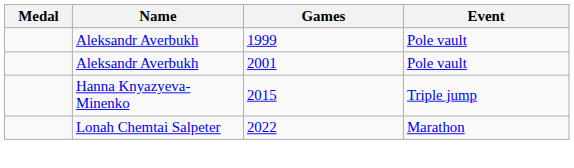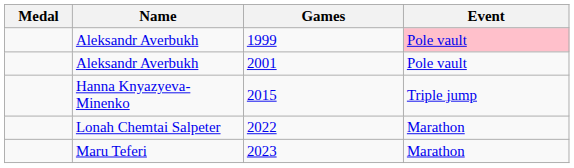1999 | Event: no background -> pink background
+ row: Maru Teferi | 2023 | Marathon
